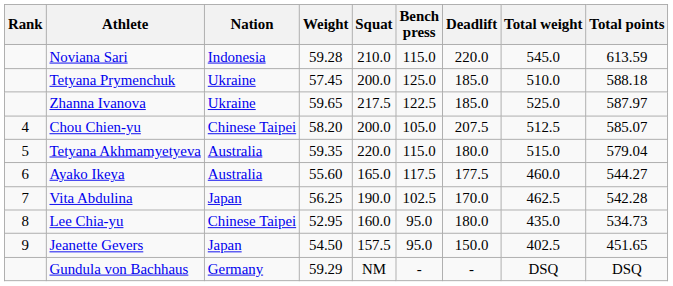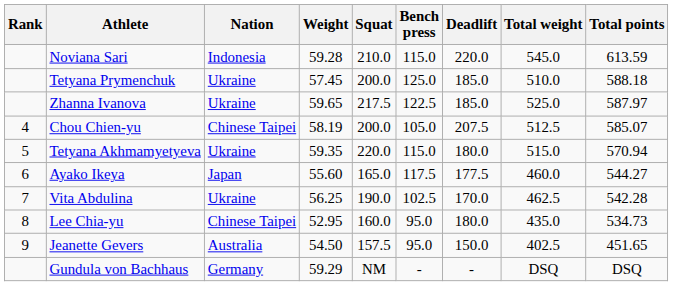Chou Chien-yu | Weight: 58.20 -> 58.19
Tetyana Akhmamyetyeva | Nation: Australia -> Ukraine
Tetyana Akhmamyetyeva | Total points: 579.04 -> 570.94
Ayako Ikeya | Nation: Australia -> Japan
Vita Abdulina | Nation: Japan -> Ukraine
Jeanette Gevers | Nation: Japan -> Australia
